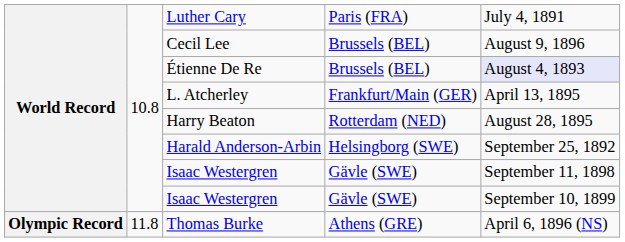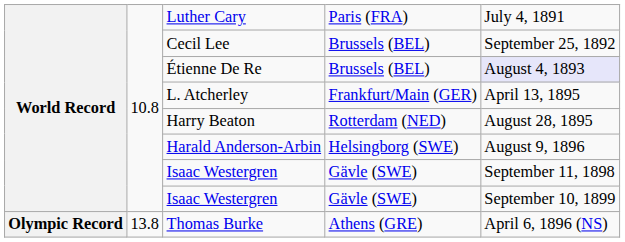Cecil Lee | column 5: August 9, 1896 -> September 25, 1892
Harald Anderson-Arbin | column 5: September 25, 1892 -> August 9, 1896
Thomas Burke | column 2: 11.8 -> 13.8
